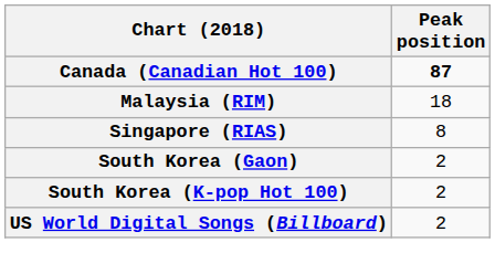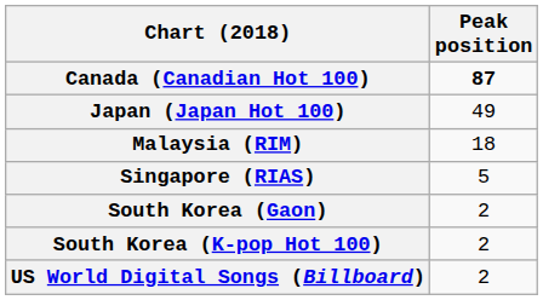+ row: Japan (Japan Hot 100) | 49
Singapore (RIAS) | Peak position: 8 -> 5
